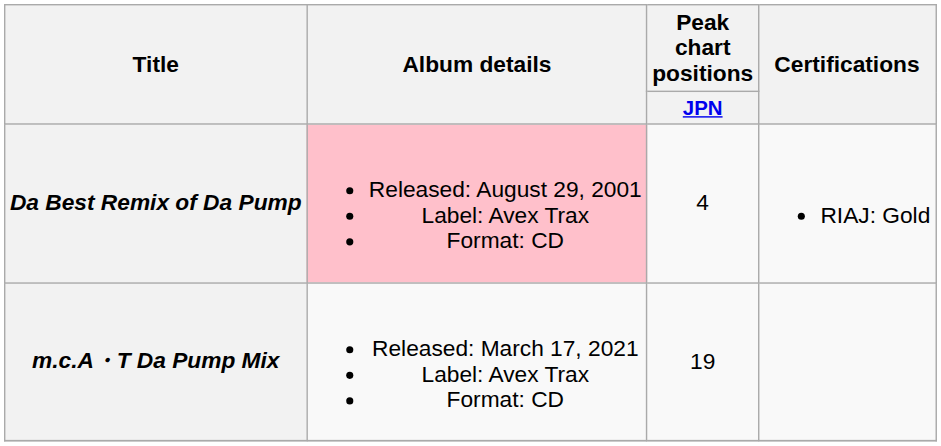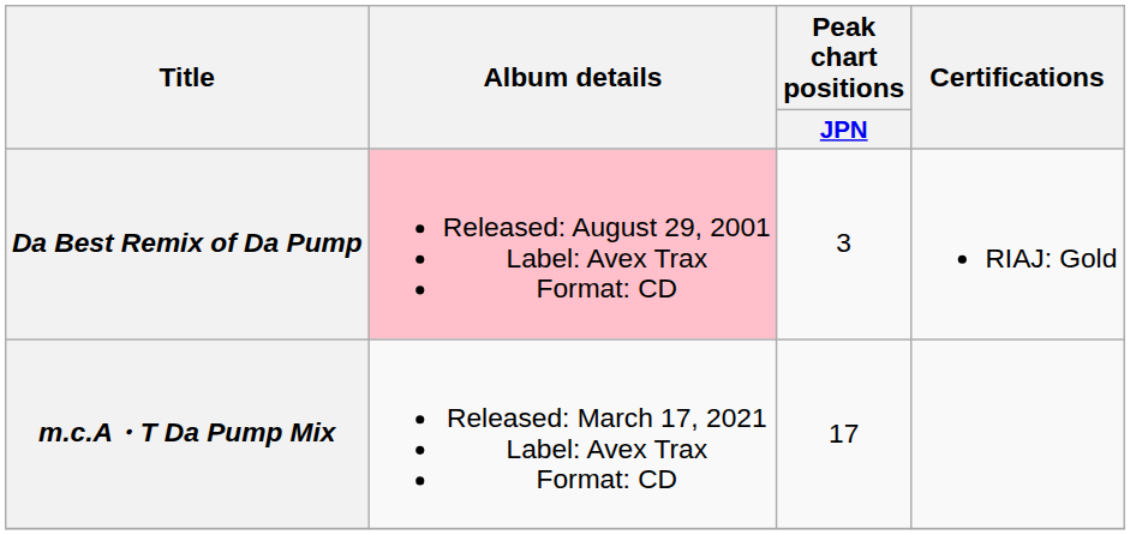Da Best Remix of Da Pump | Peak chart positions / JPN: 4 -> 3
m.c.A・T Da Pump Mix | Peak chart positions / JPN: 19 -> 17
